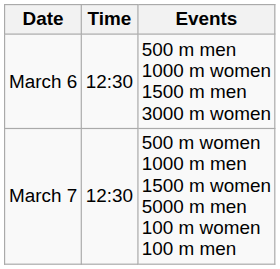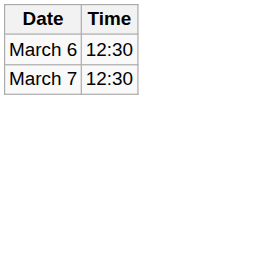- column: Events | 500 m men 1000 m women 1500 m men 3000 m women | 500 m women 1000 m men 1500 m women 5000 m men 100 m women 100 m men
